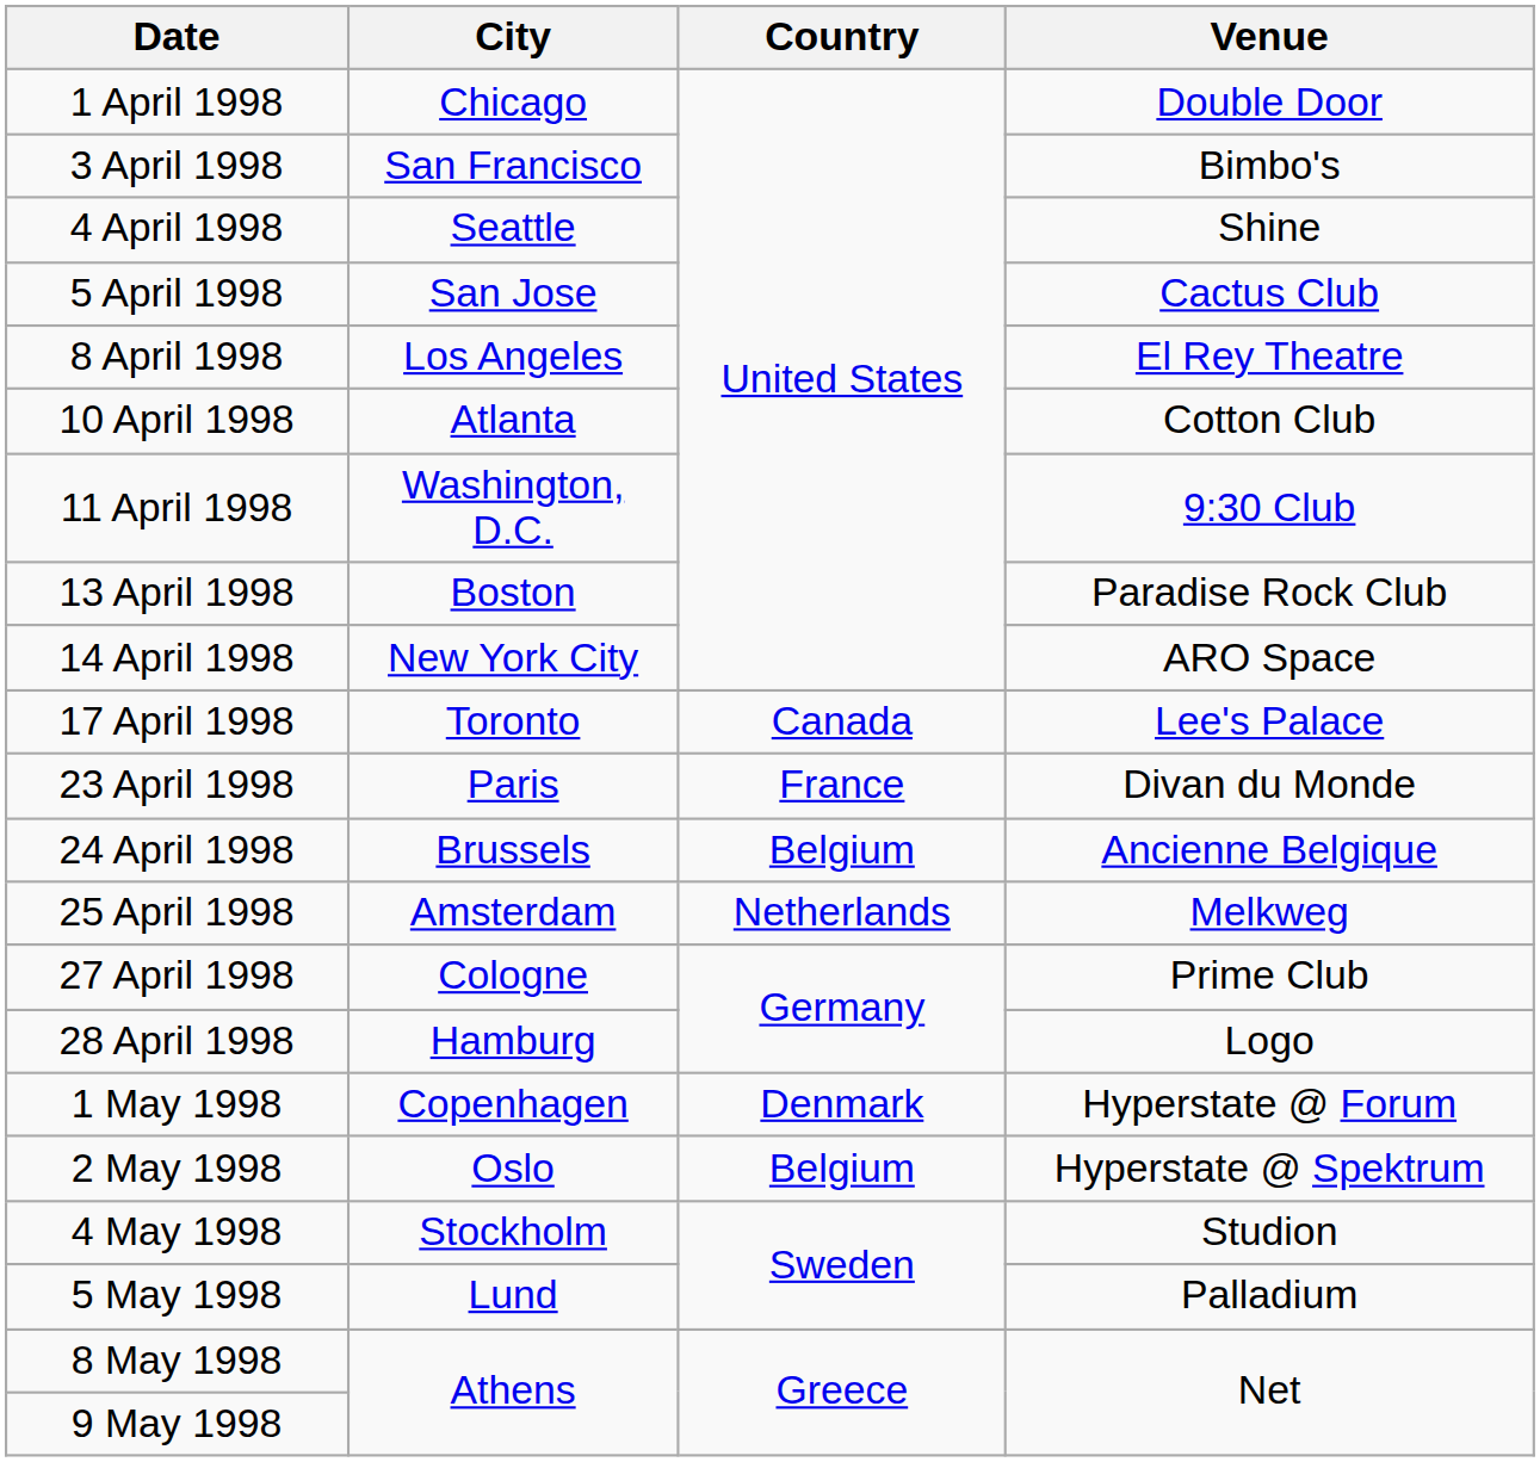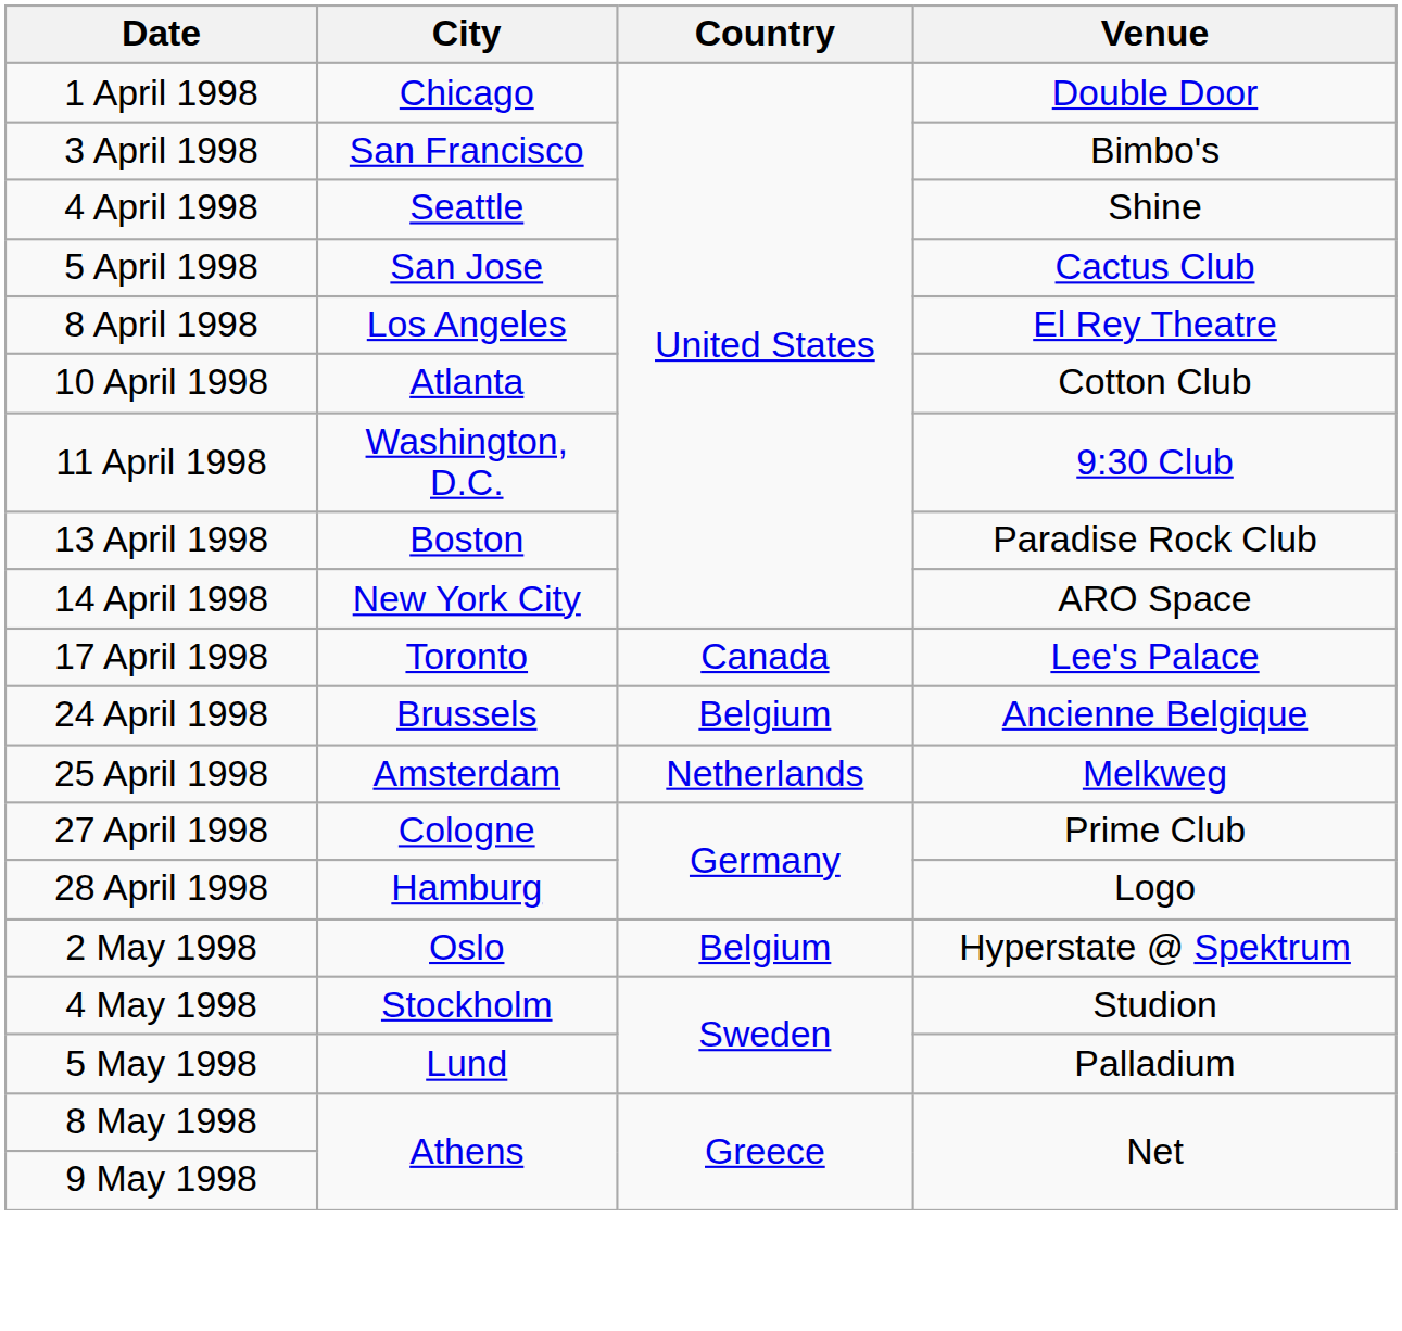- row: 23 April 1998 | Paris | France | Divan du Monde
- row: 1 May 1998 | Copenhagen | Denmark | Hyperstate @ Forum
